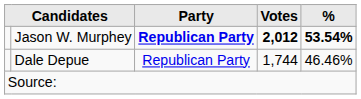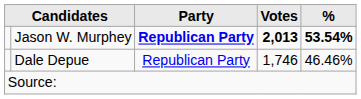Jason W. Murphey | Votes: 2,012 -> 2,013
Dale Depue | Votes: 1,744 -> 1,746
